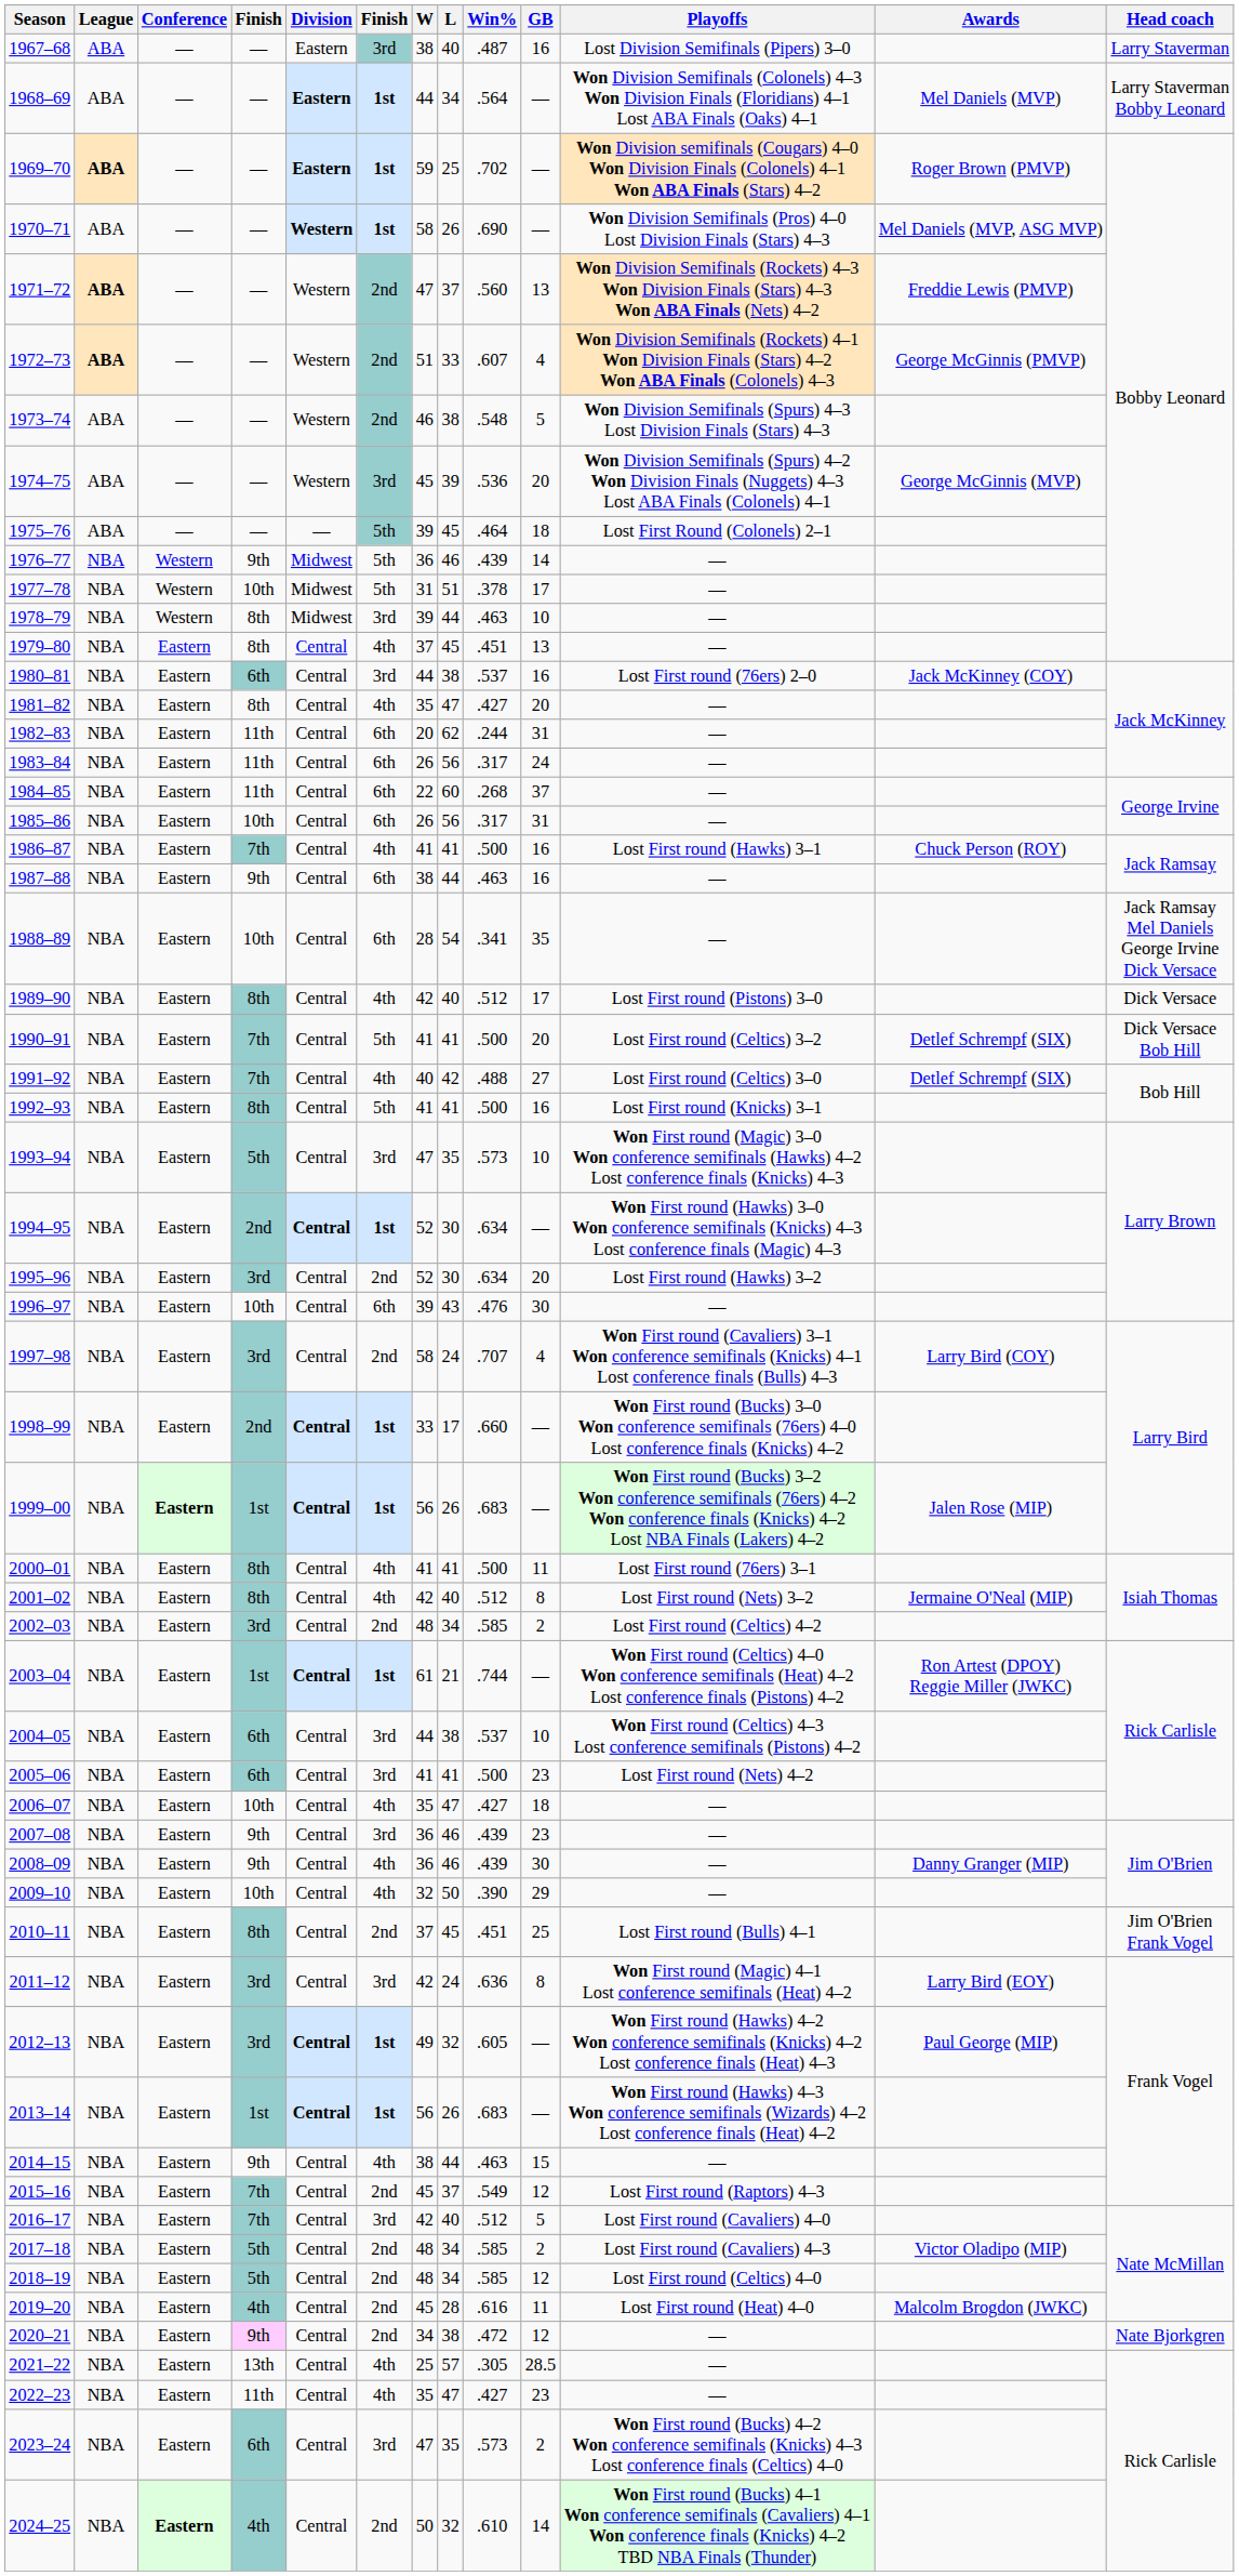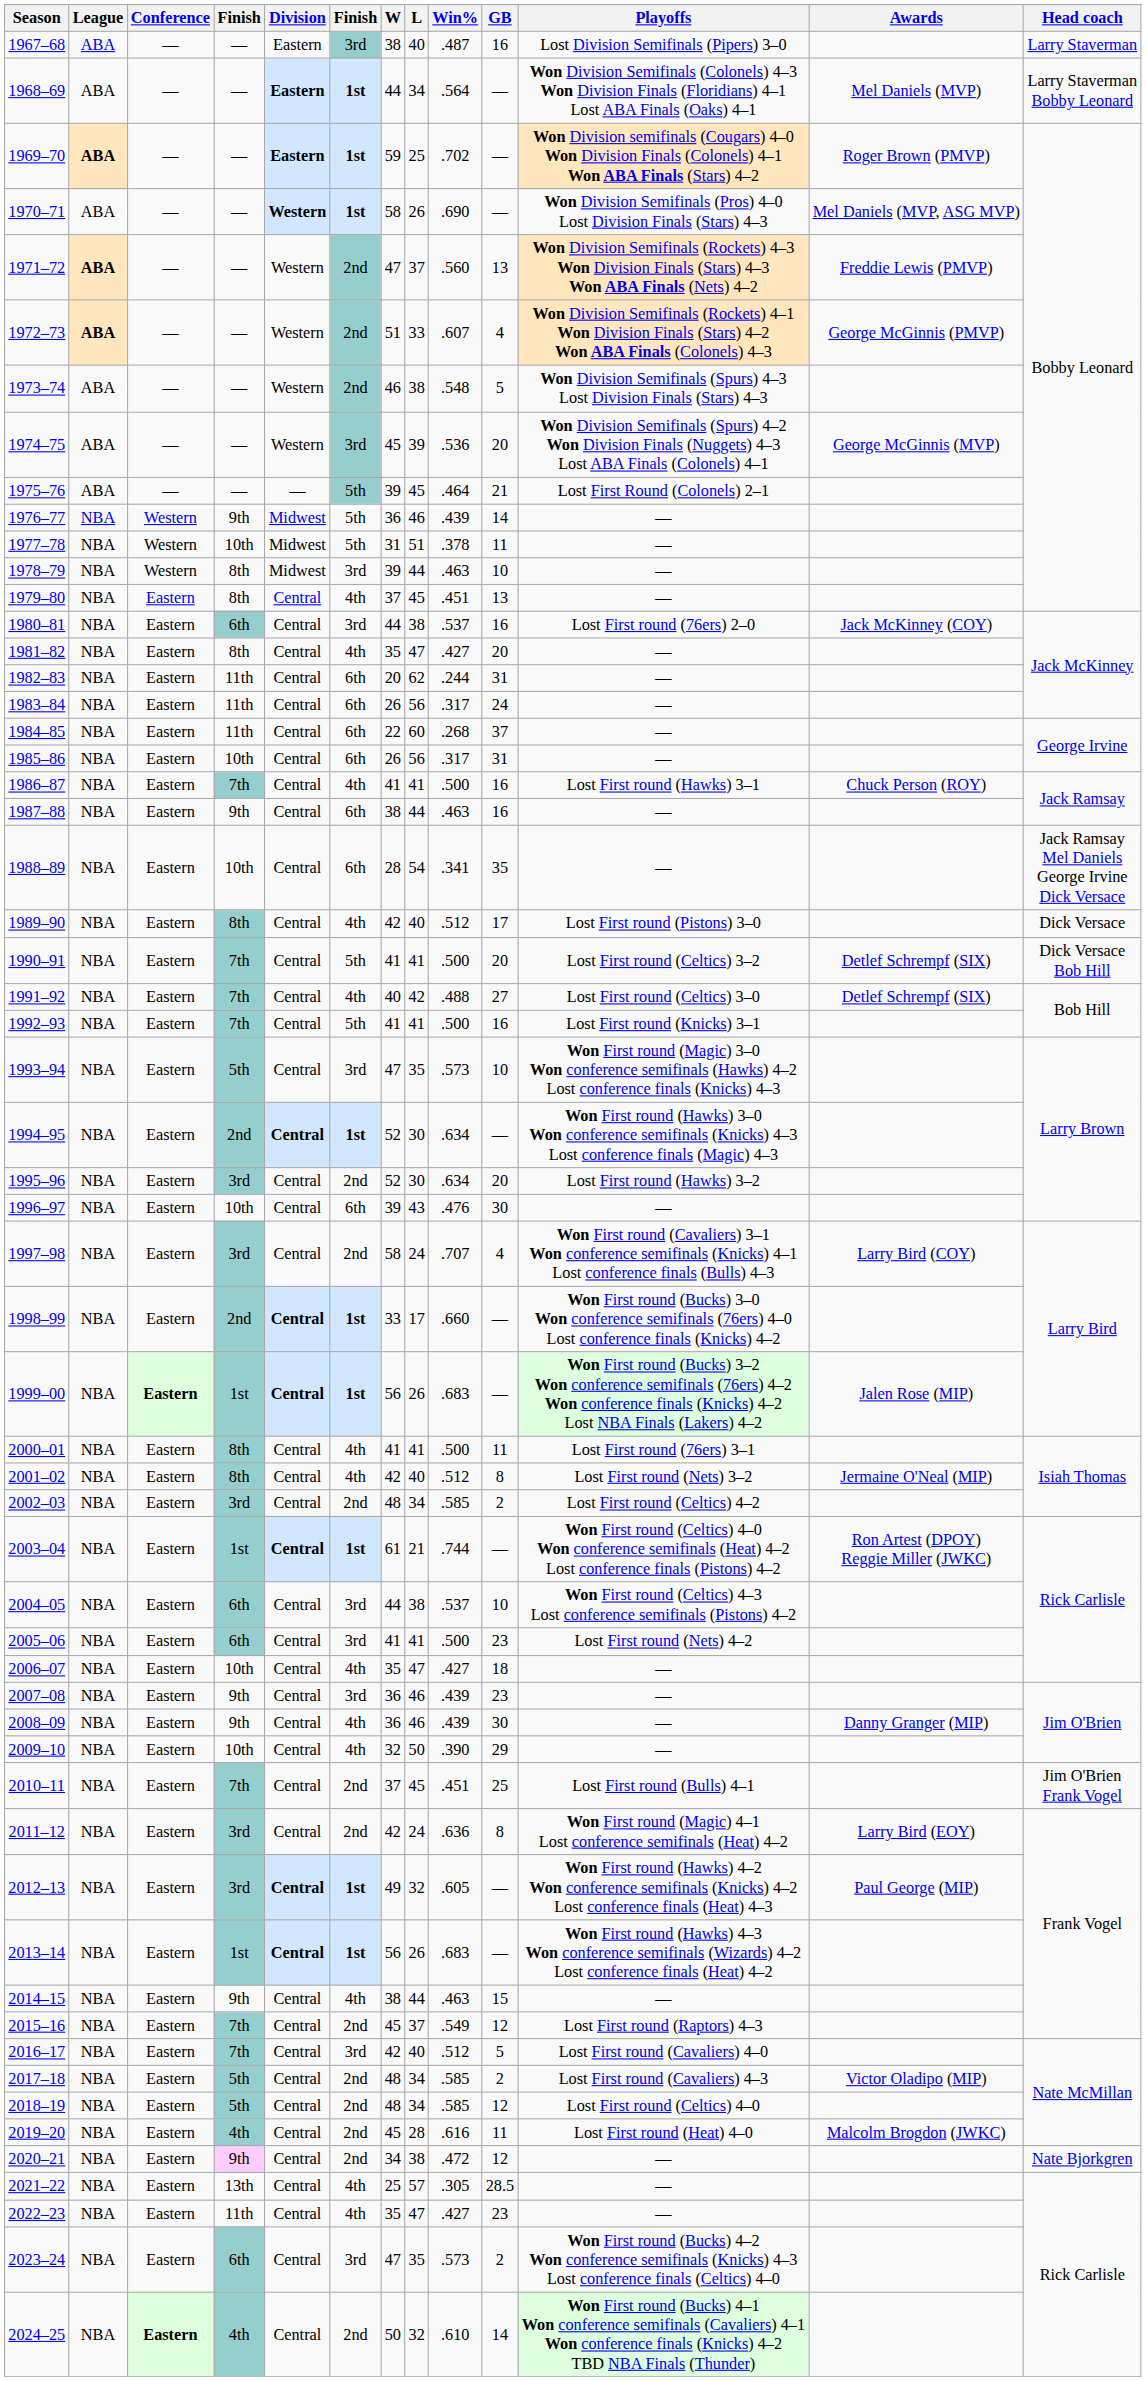1975–76 | GB: 18 -> 21
1977–78 | GB: 17 -> 11
1992–93 | column 4: 8th -> 7th
2010–11 | column 4: 8th -> 7th
2011–12 | column 6: 3rd -> 2nd
